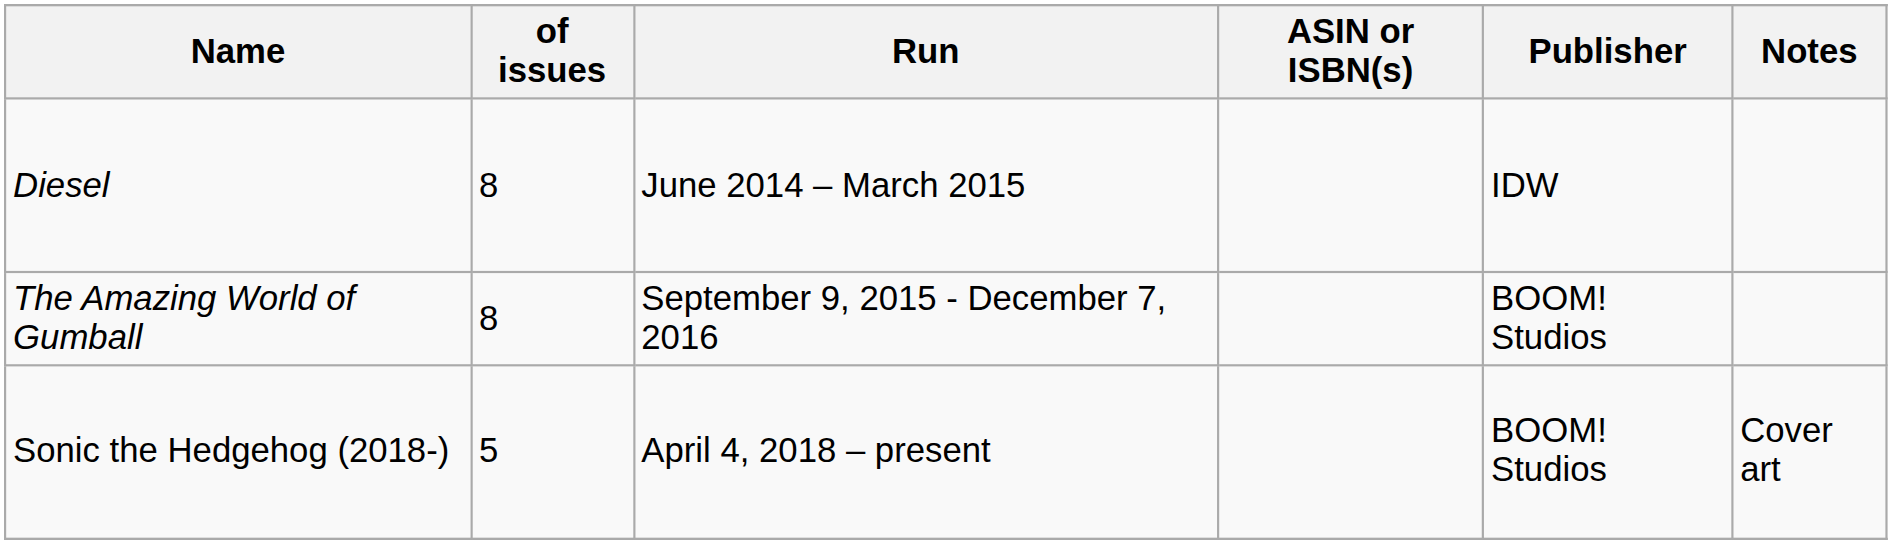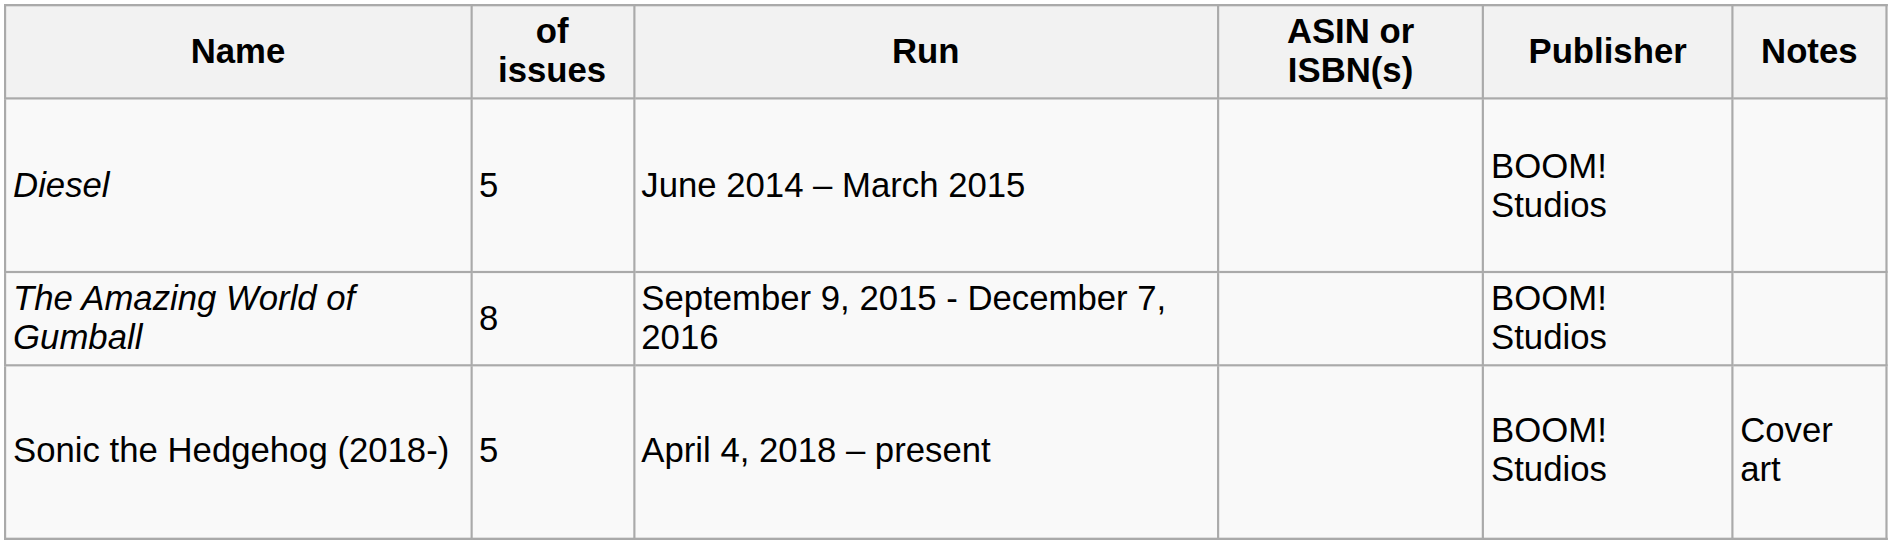Diesel | of issues: 8 -> 5
Diesel | Publisher: IDW -> BOOM! Studios
